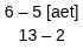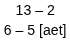rows swapped: 13 – 2 <-> 6 – 5 [aet]
